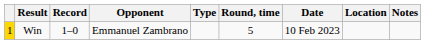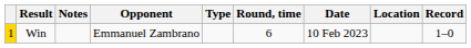columns swapped: Record <-> Notes
Win | Round, time: 5 -> 6
